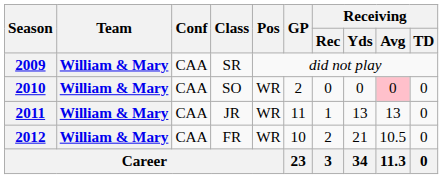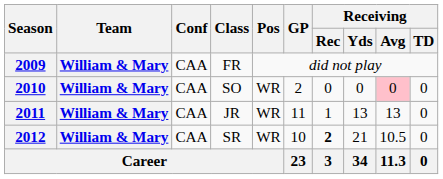2009 | Class: SR -> FR
2012 | Class: FR -> SR
2012 | Receiving / Rec: normal -> bold
